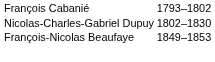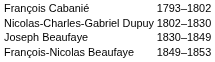+ row: Joseph Beaufaye | 1830–1849
